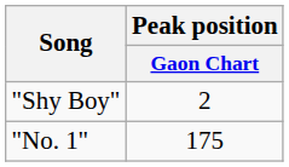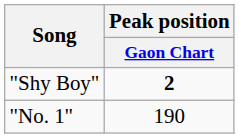"Shy Boy" | Peak position / Gaon Chart: normal -> bold
"No. 1" | Peak position / Gaon Chart: 175 -> 190
